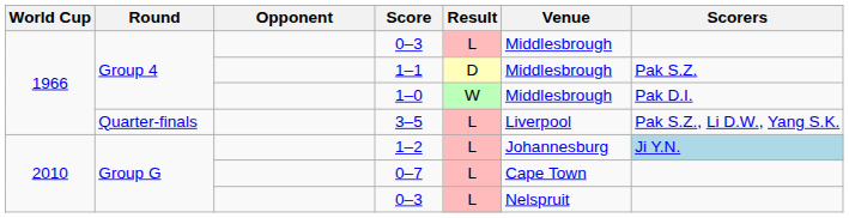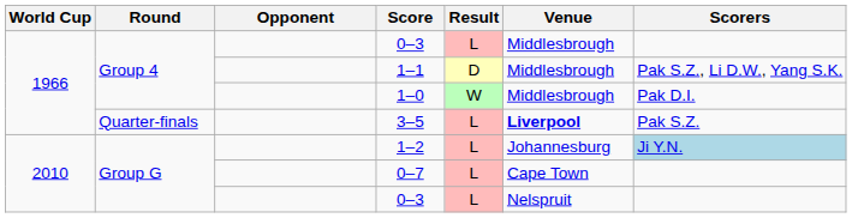1–1 | Scorers: Pak S.Z. -> Pak S.Z., Li D.W., Yang S.K.
3–5 | Venue: normal -> bold
3–5 | Scorers: Pak S.Z., Li D.W., Yang S.K. -> Pak S.Z.
